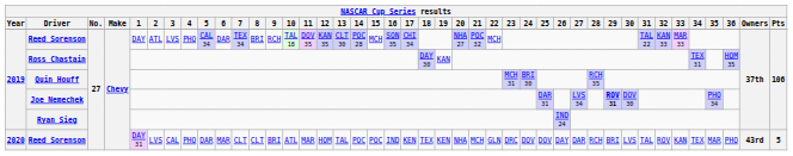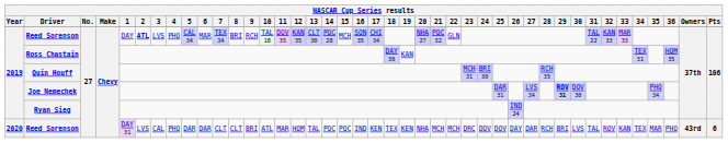2019 / Reed Sorenson | 2: normal -> bold
2019 / Reed Sorenson | 6: DAR -> MAR
2019 / Reed Sorenson | 22: MCH -> GLN
2020 / Reed Sorenson | 6: MAR -> DAR
2020 / Reed Sorenson | 22: GLN -> MCH
2020 / Reed Sorenson | Pts: 5 -> 6
